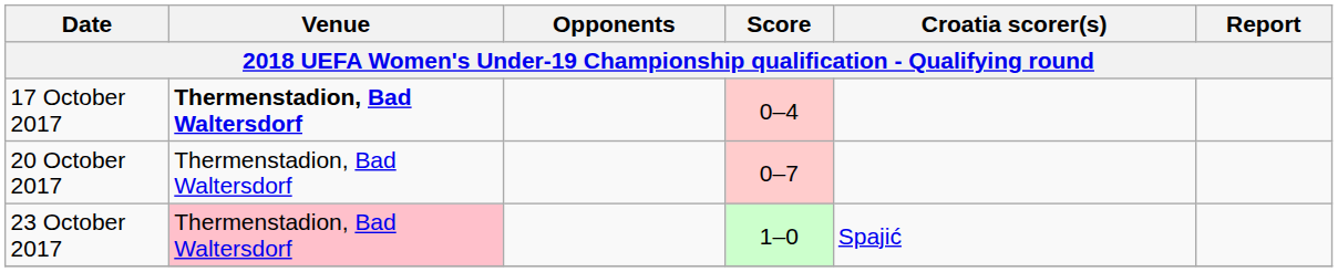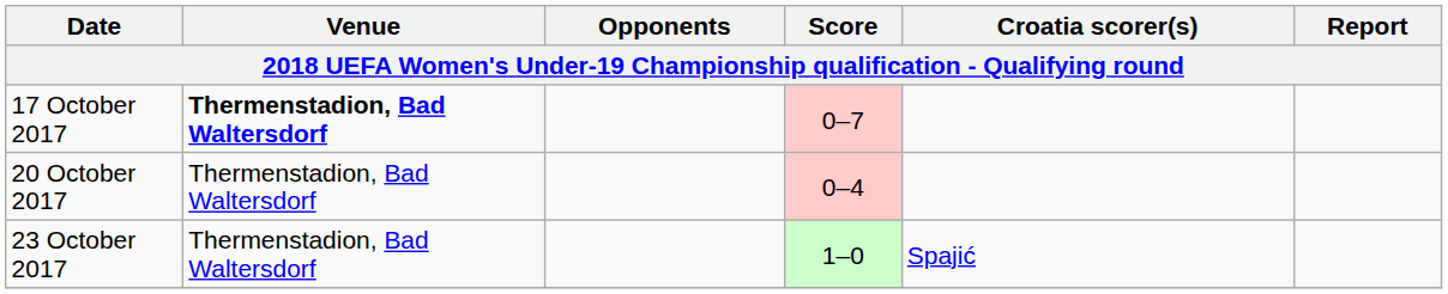17 October 2017 | Score: 0–4 -> 0–7
20 October 2017 | Score: 0–7 -> 0–4
23 October 2017 | Venue: pink background -> no background
